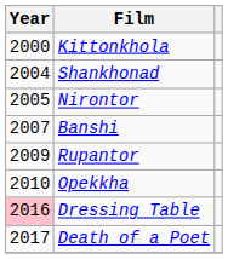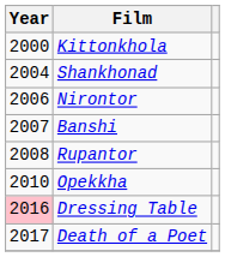Nirontor | Year: 2005 -> 2006
Rupantor | Year: 2009 -> 2008
